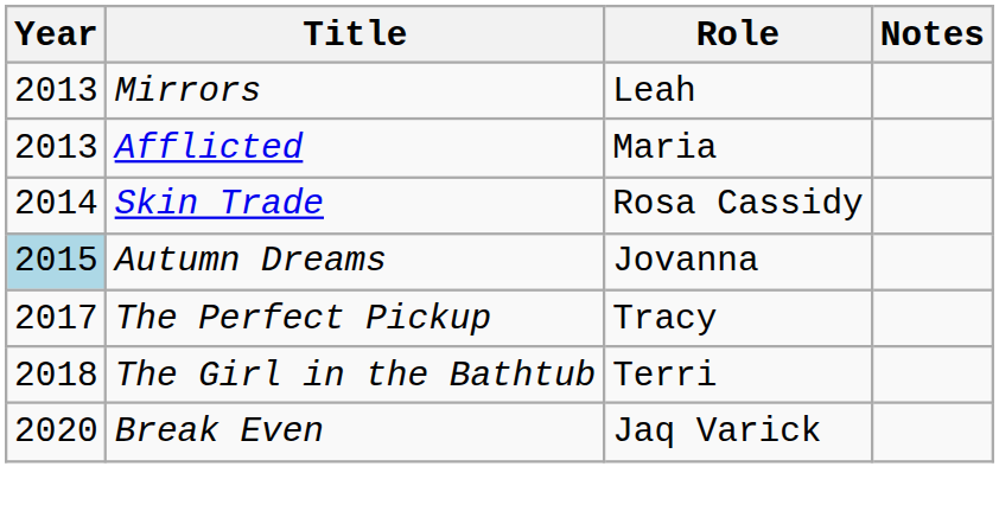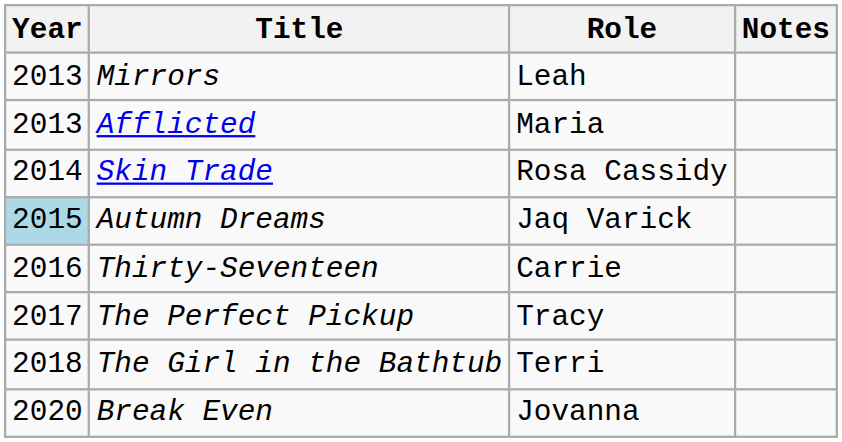Autumn Dreams | Role: Jovanna -> Jaq Varick
+ row: 2016 | Thirty-Seventeen | Carrie
Break Even | Role: Jaq Varick -> Jovanna
